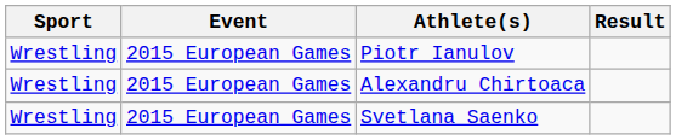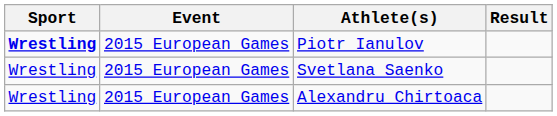Piotr Ianulov | Sport: normal -> bold
rows swapped: Svetlana Saenko <-> Alexandru Chirtoaca
